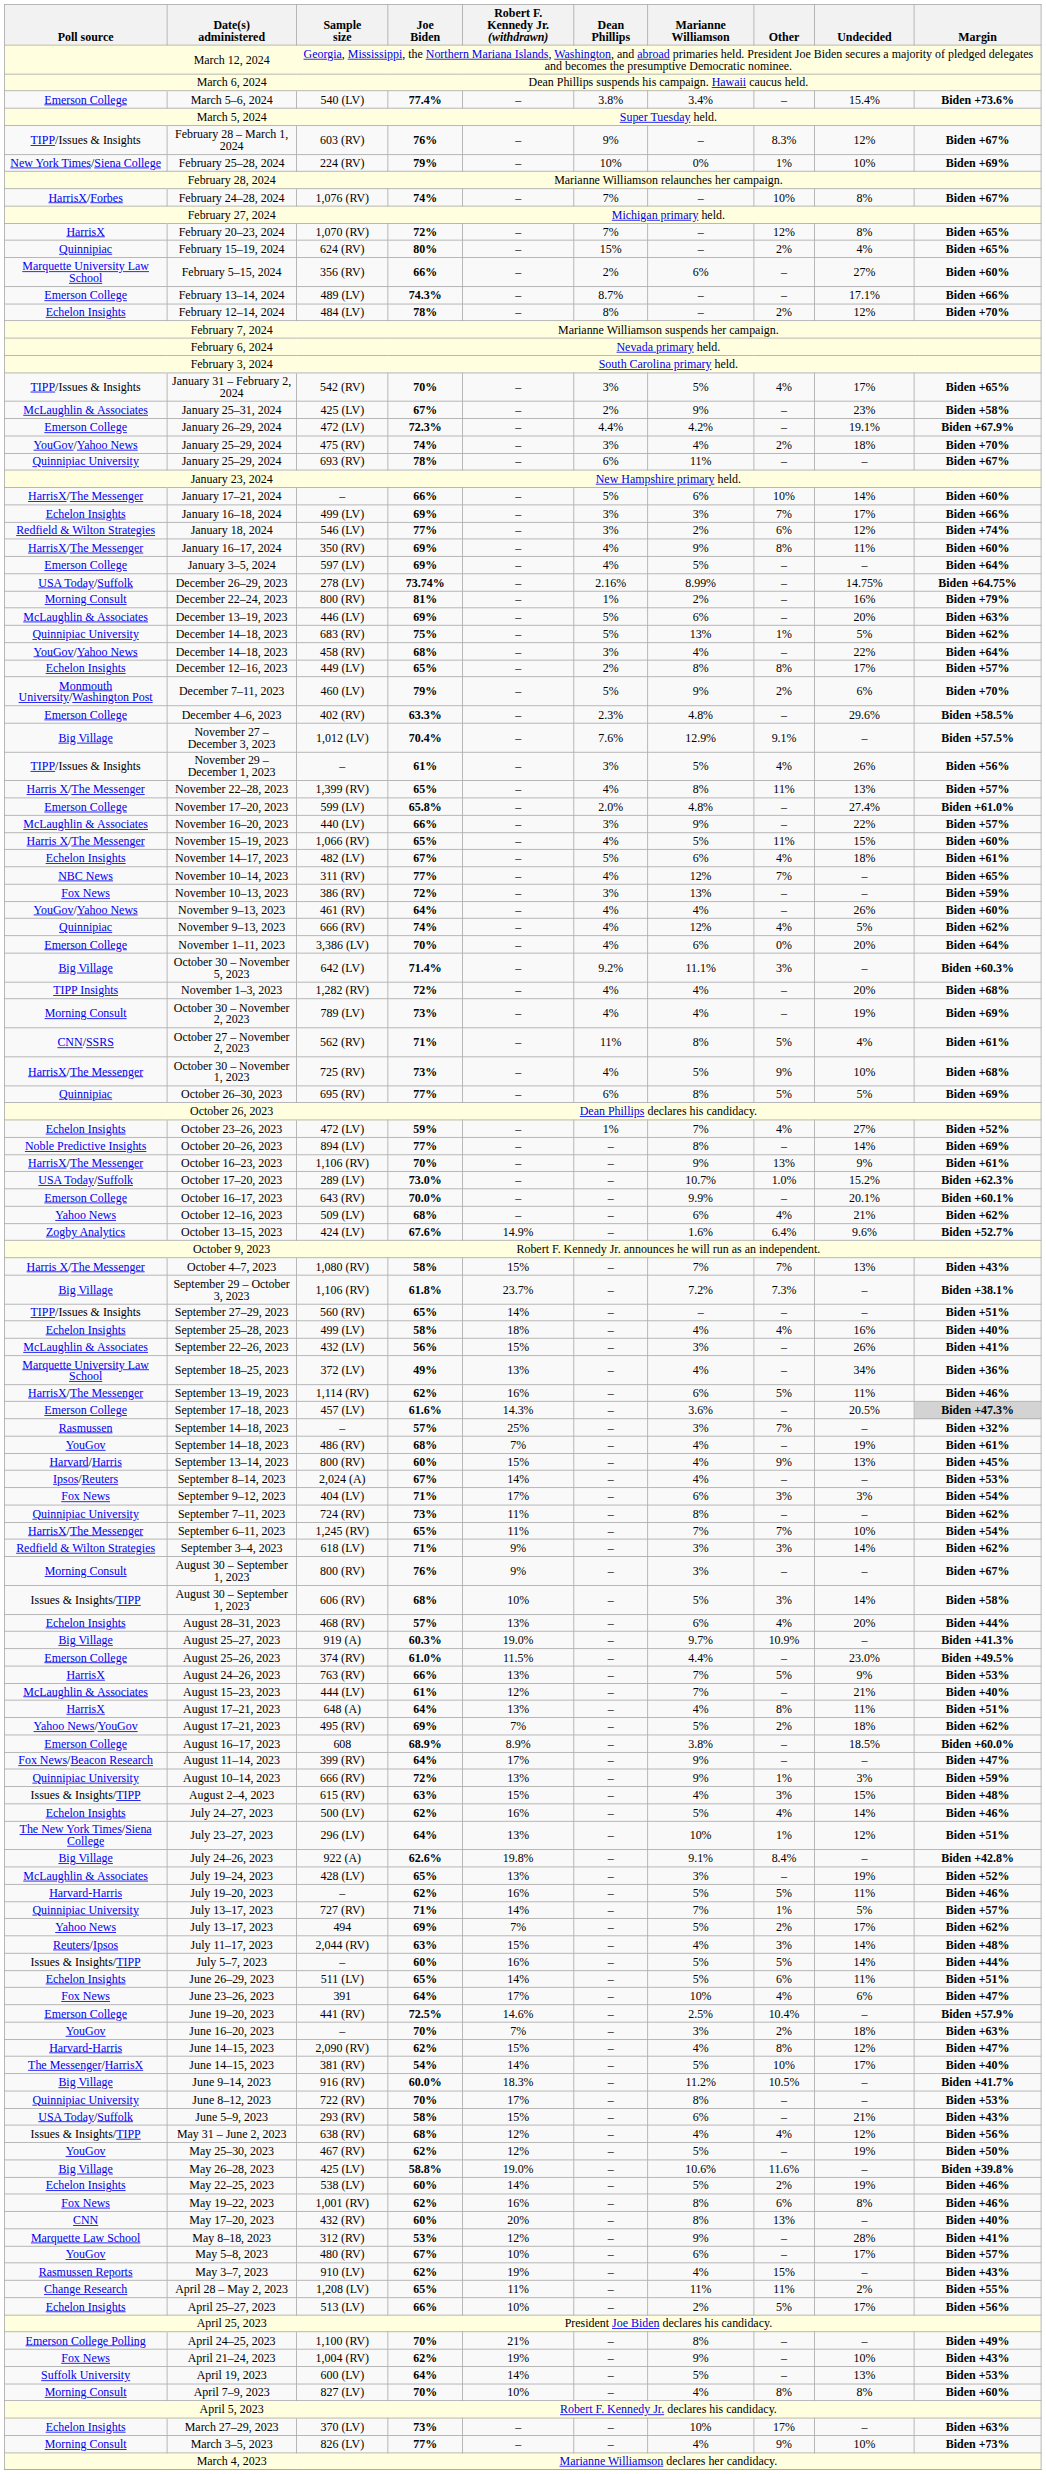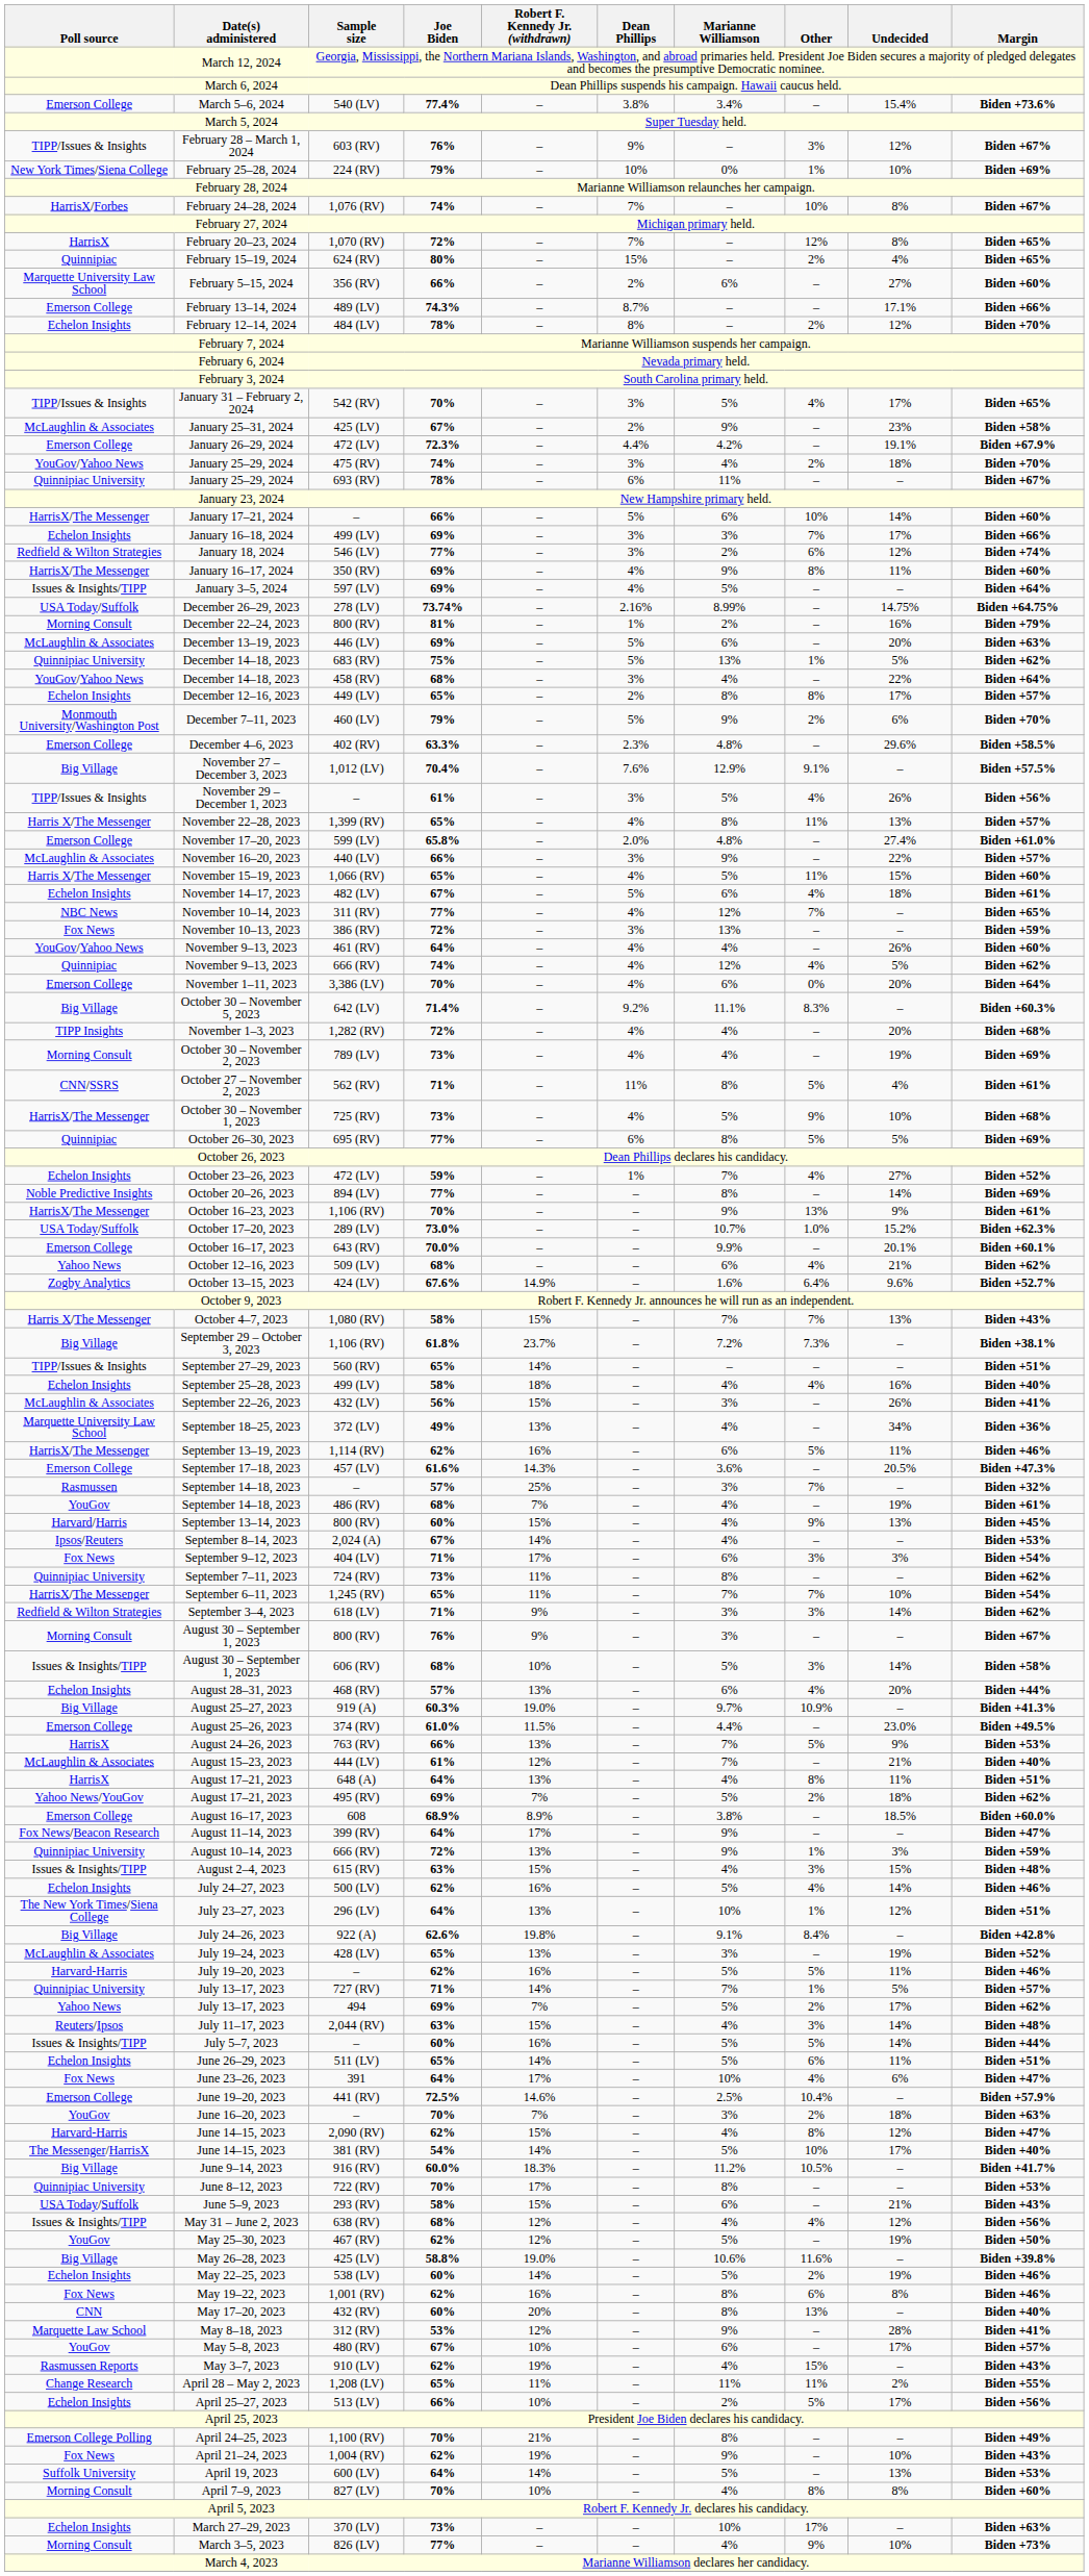February 28 – March 1, 2024 | Other: 8.3% -> 3%
January 3–5, 2024 | Poll source: Emerson College -> Issues & Insights/TIPP
October 30 – November 5, 2023 | Other: 3% -> 8.3%
September 17–18, 2023 | Margin: lightgrey background -> no background
